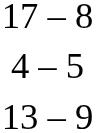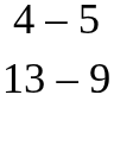- row: 17 – 8
